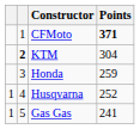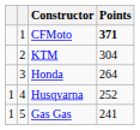KTM | column 2: bold -> normal
Honda | Points: 259 -> 264
